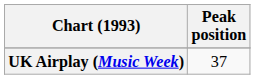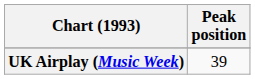UK Airplay (Music Week) | Peak position: 37 -> 39
